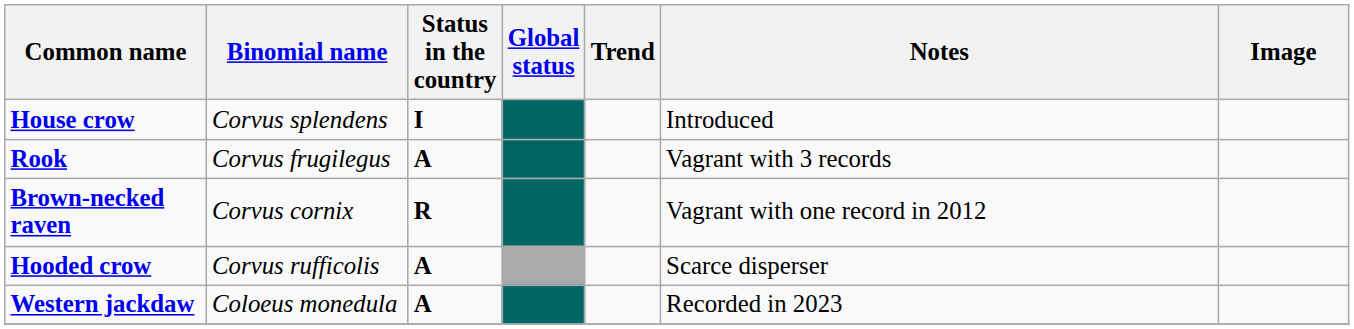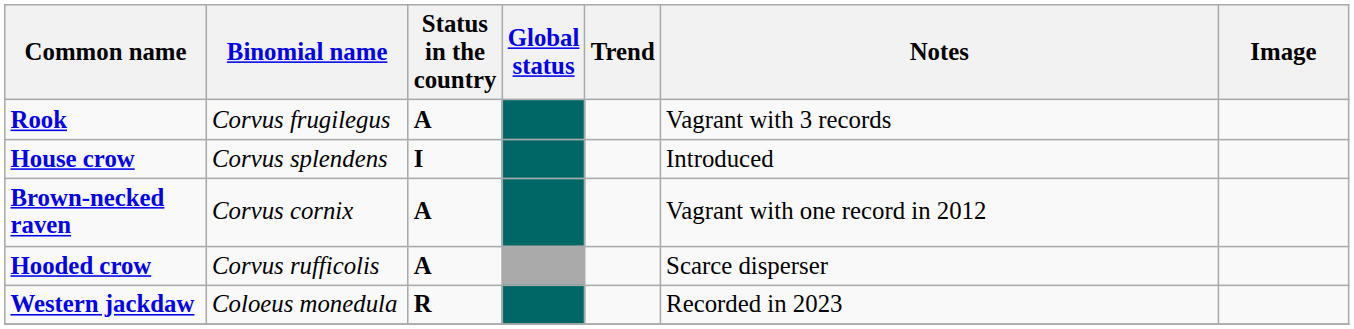rows swapped: House crow <-> Rook
Brown-necked raven | Status in the country: R -> A
Western jackdaw | Status in the country: A -> R
